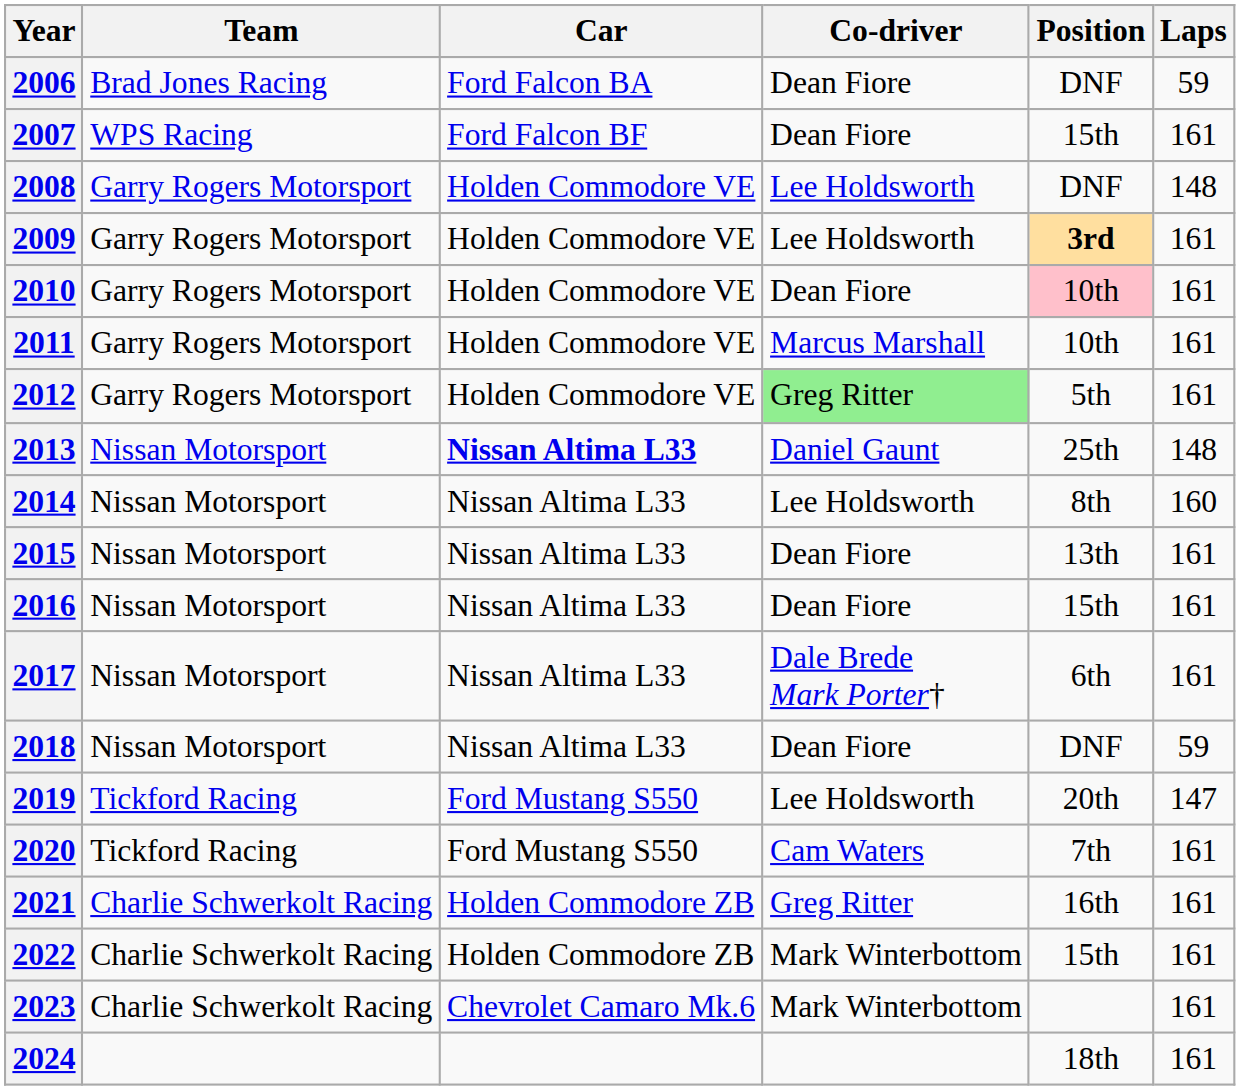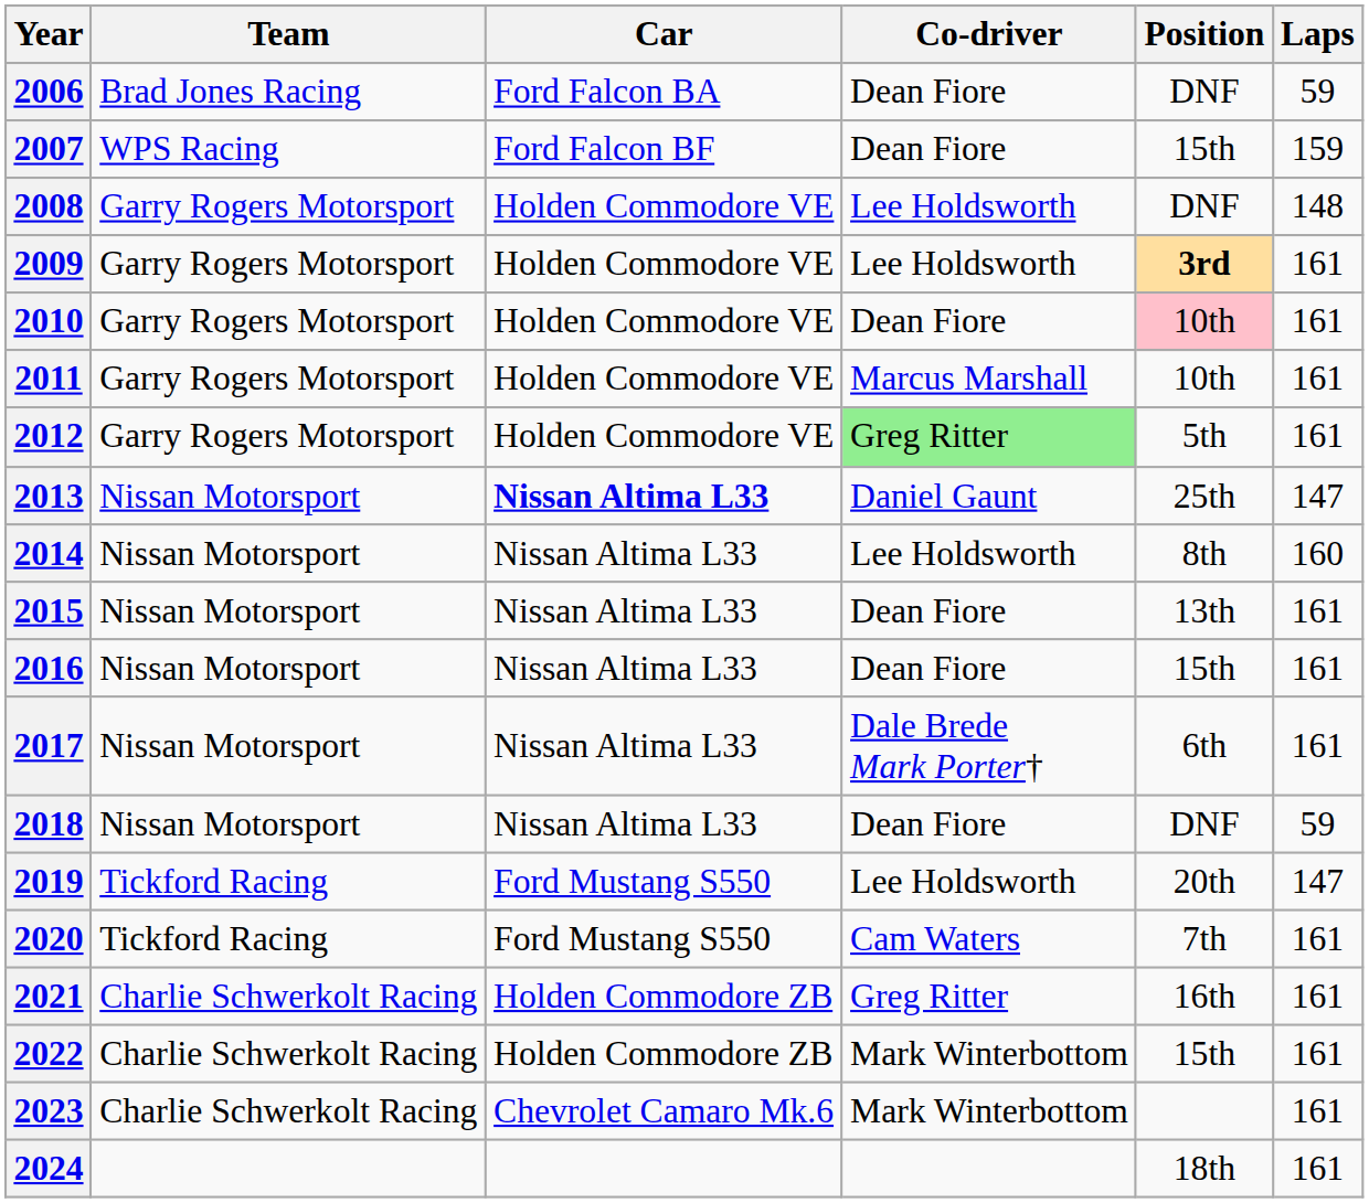2007 | Laps: 161 -> 159
2013 | Laps: 148 -> 147
